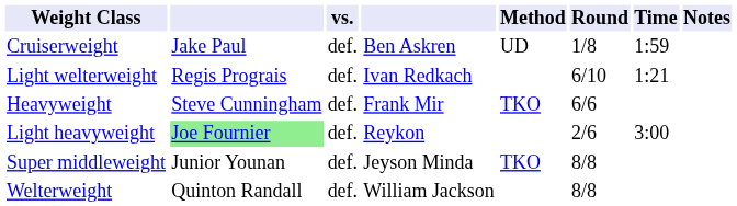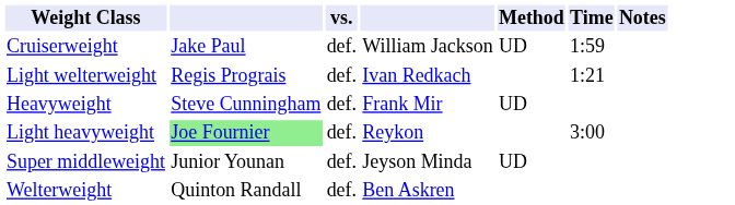- column: Round | 1/8 | 6/10 | 6/6 | 2/6 | 8/8 | 8/8
Cruiserweight | column 4: Ben Askren -> William Jackson
Heavyweight | Method: TKO -> UD
Super middleweight | Method: TKO -> UD
Welterweight | column 4: William Jackson -> Ben Askren
